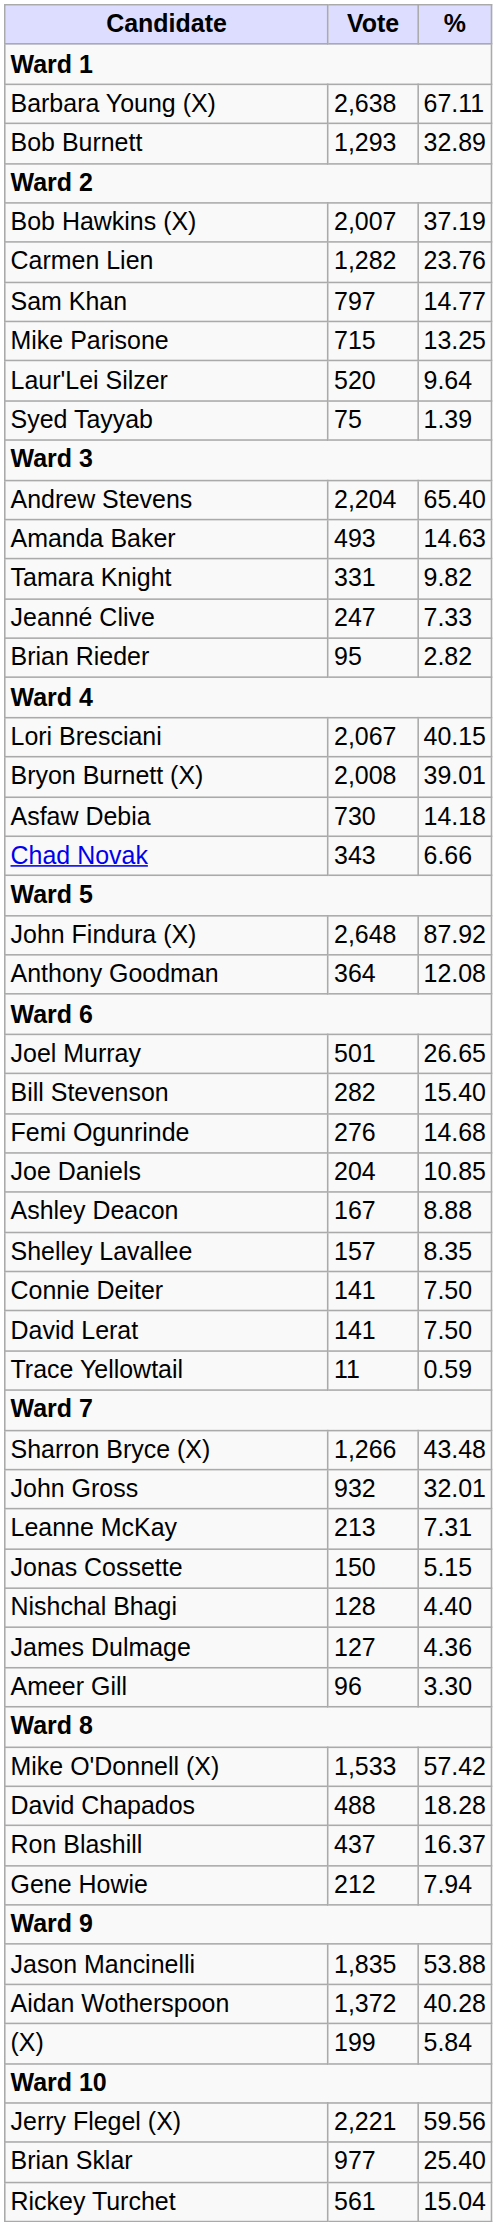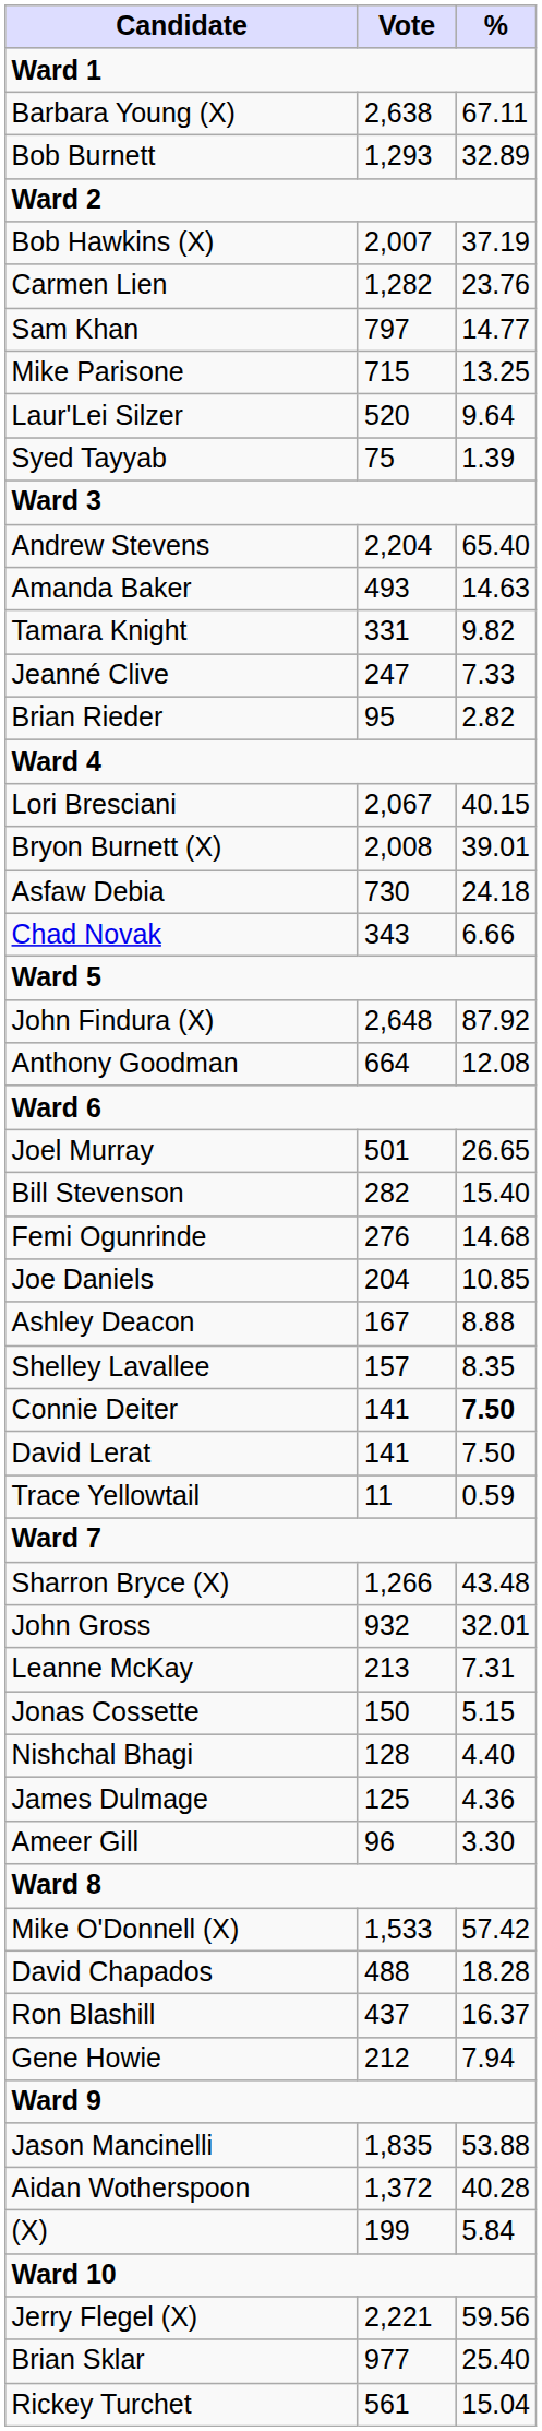Asfaw Debia | %: 14.18 -> 24.18
Anthony Goodman | Vote: 364 -> 664
Connie Deiter | %: normal -> bold
James Dulmage | Vote: 127 -> 125
